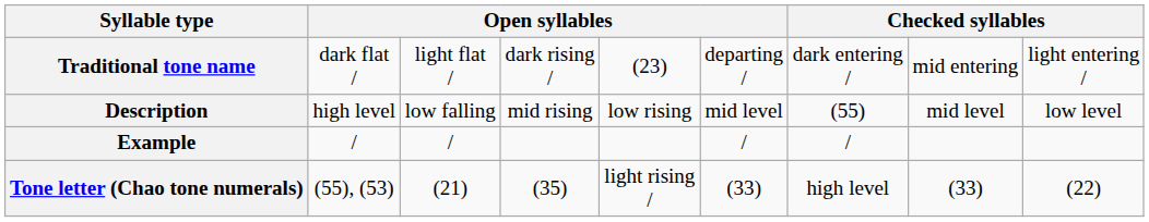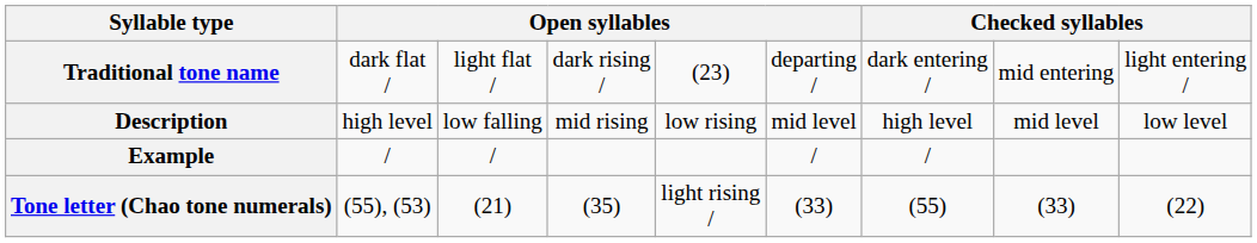Description | column 7: (55) -> high level
Tone letter (Chao tone numerals) | column 7: high level -> (55)
